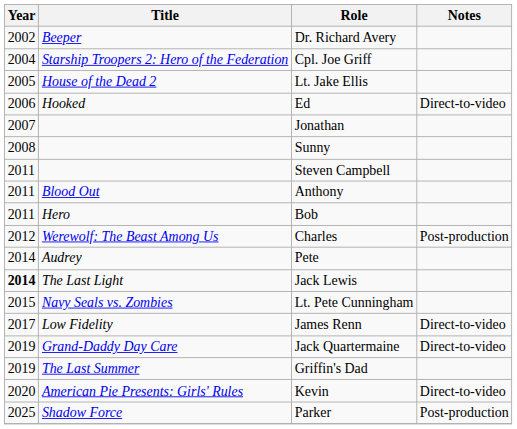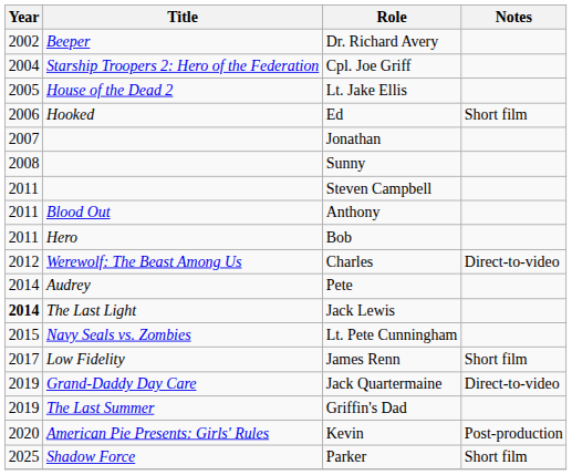Ed | Notes: Direct-to-video -> Short film
Charles | Notes: Post-production -> Direct-to-video
James Renn | Notes: Direct-to-video -> Short film
Kevin | Notes: Direct-to-video -> Post-production
Parker | Notes: Post-production -> Short film
